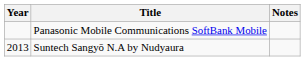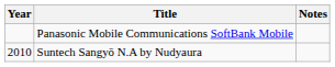Suntech Sangyō N.A by Nudyaura | Year: 2013 -> 2010
